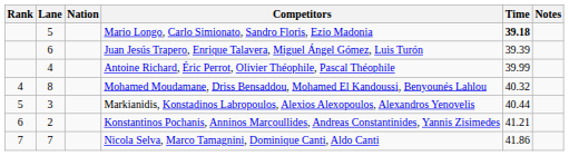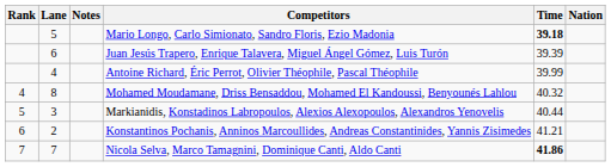columns swapped: Nation <-> Notes
Nicola Selva, Marco Tamagnini, Dominique Canti, Aldo Canti | Time: normal -> bold
